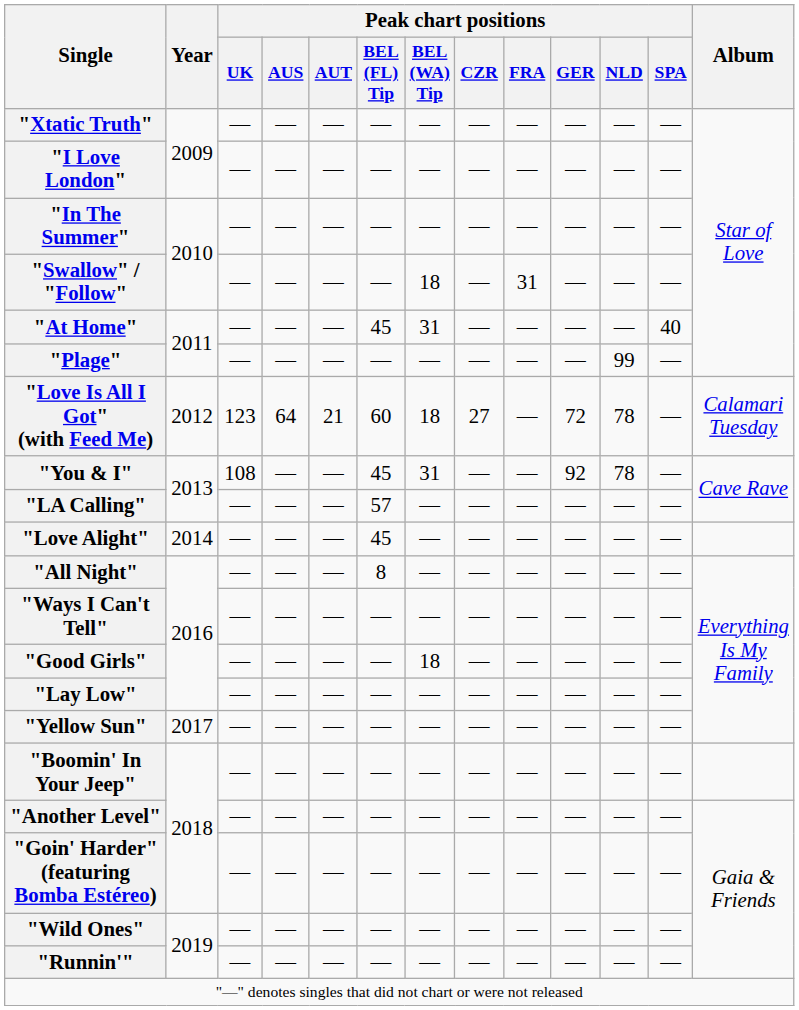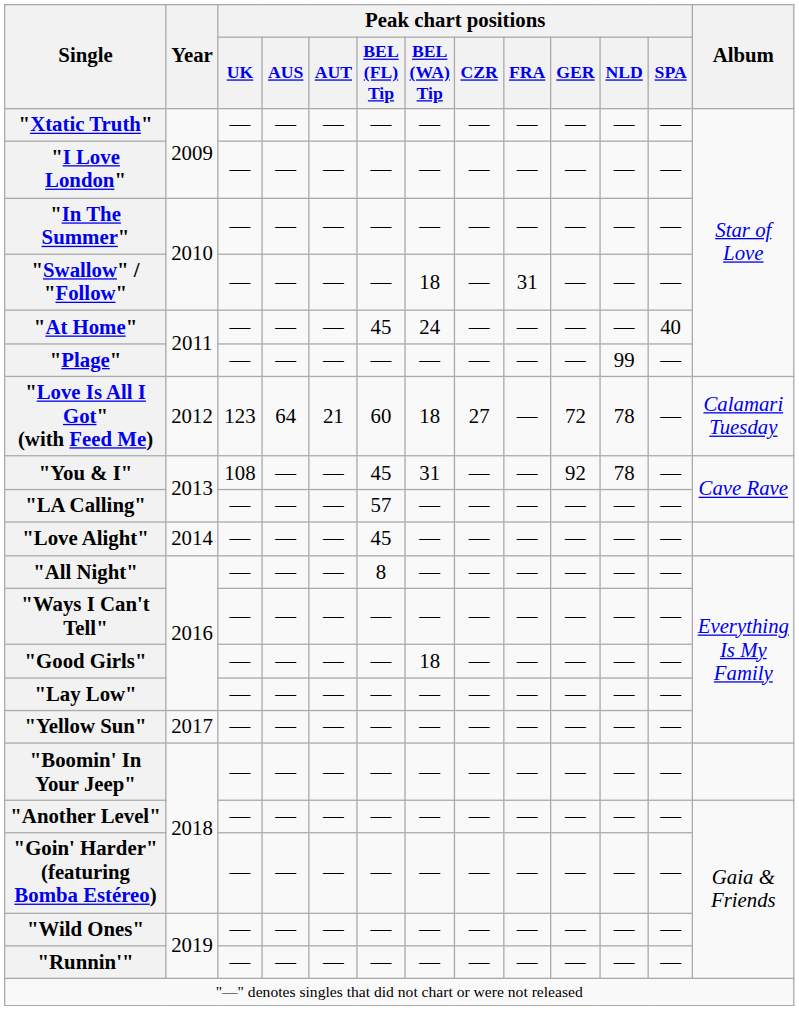"At Home" | Peak chart positions / BEL (WA) Tip: 31 -> 24
